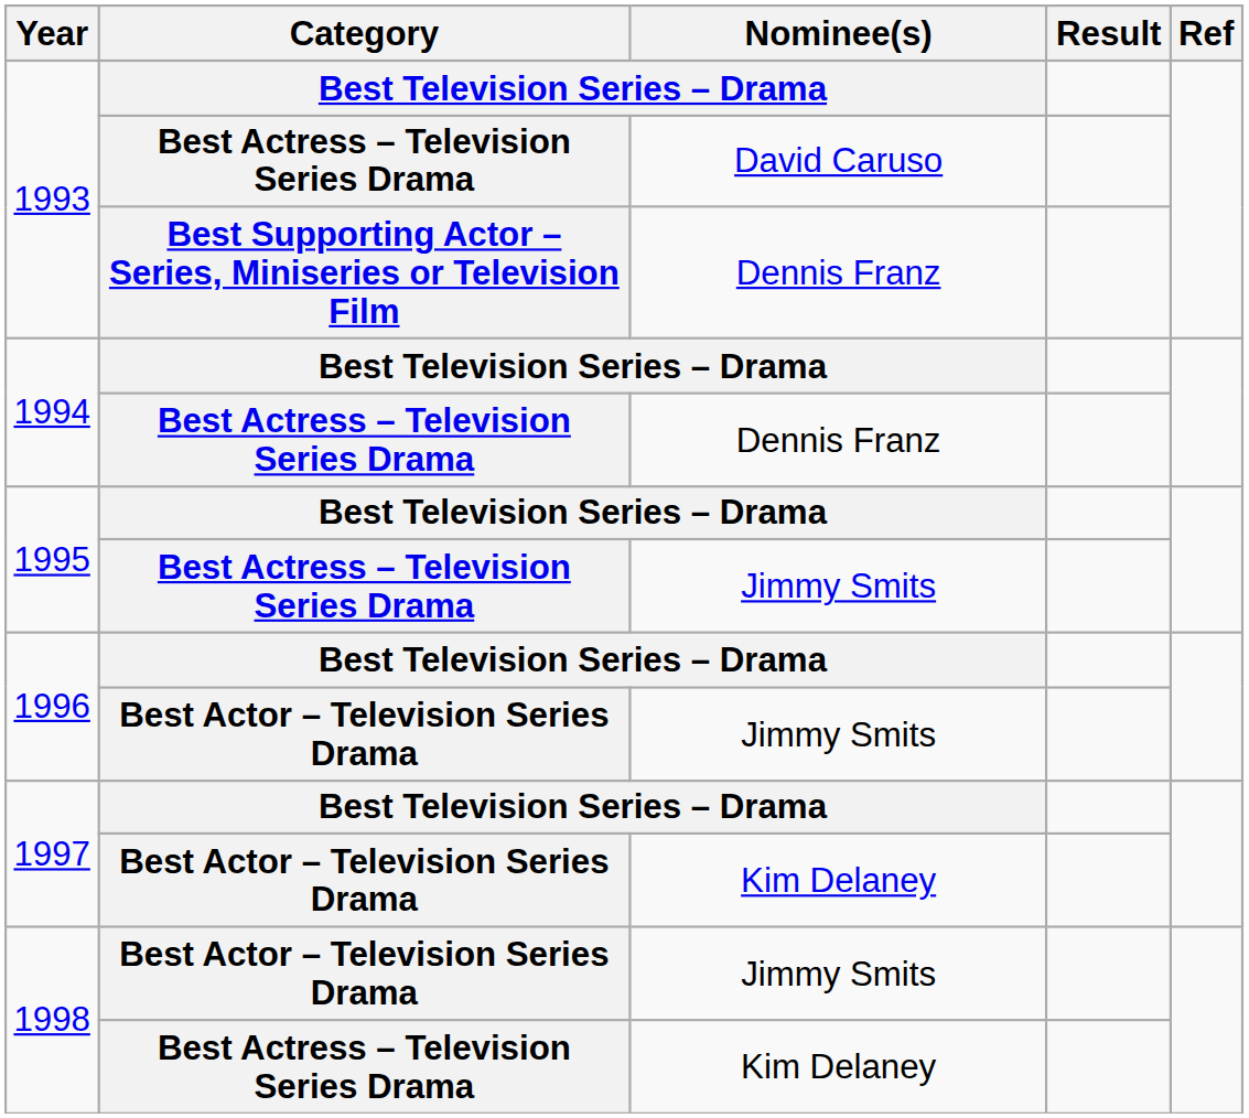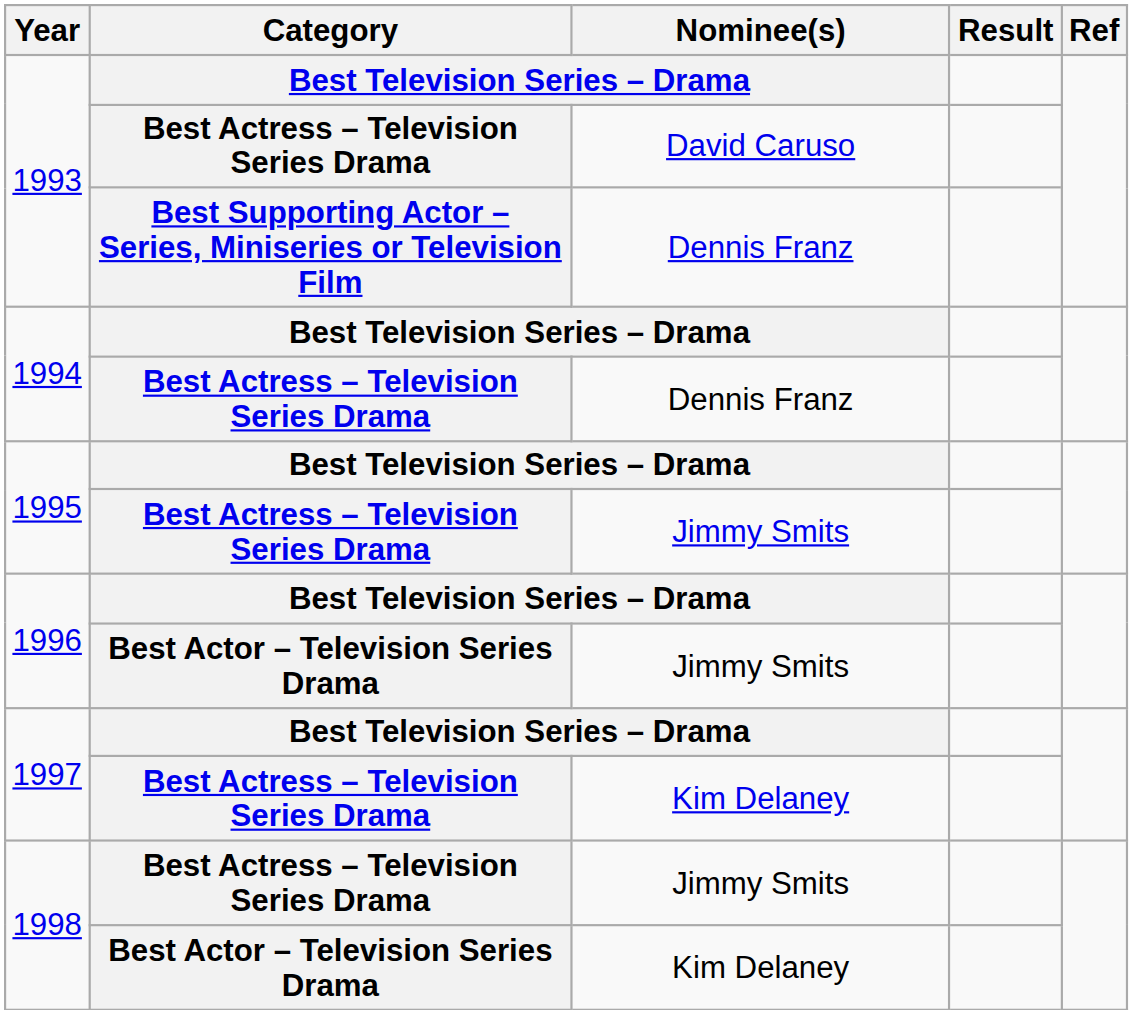1997 / Kim Delaney | Category: Best Actor – Television Series Drama -> Best Actress – Television Series Drama
1998 / Jimmy Smits | Category: Best Actor – Television Series Drama -> Best Actress – Television Series Drama
1998 / Kim Delaney | Category: Best Actress – Television Series Drama -> Best Actor – Television Series Drama
